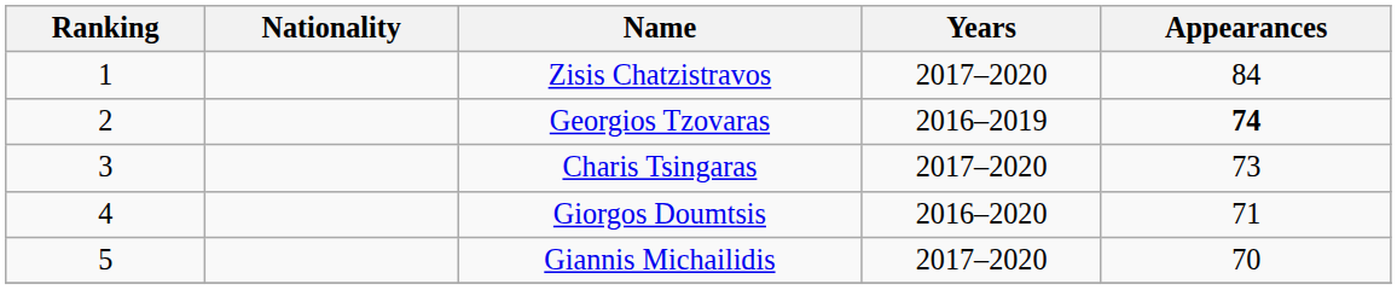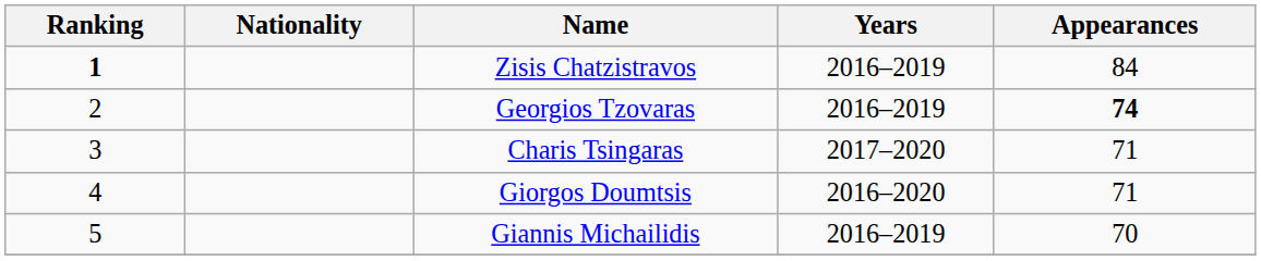Zisis Chatzistravos | Ranking: normal -> bold
Zisis Chatzistravos | Years: 2017–2020 -> 2016–2019
Charis Tsingaras | Appearances: 73 -> 71
Giannis Michailidis | Years: 2017–2020 -> 2016–2019
